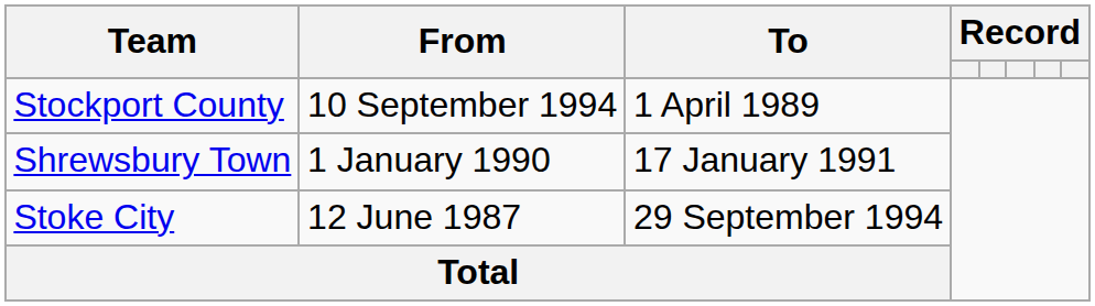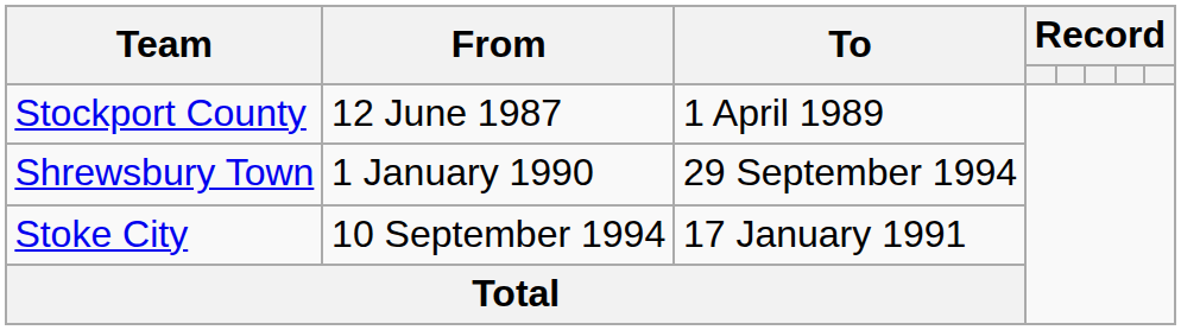Stockport County | From: 10 September 1994 -> 12 June 1987
Shrewsbury Town | To: 17 January 1991 -> 29 September 1994
Stoke City | From: 12 June 1987 -> 10 September 1994
Stoke City | To: 29 September 1994 -> 17 January 1991
